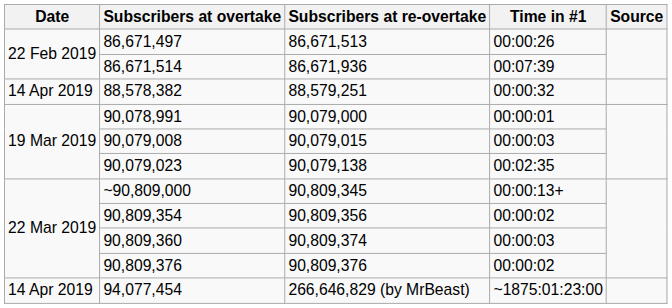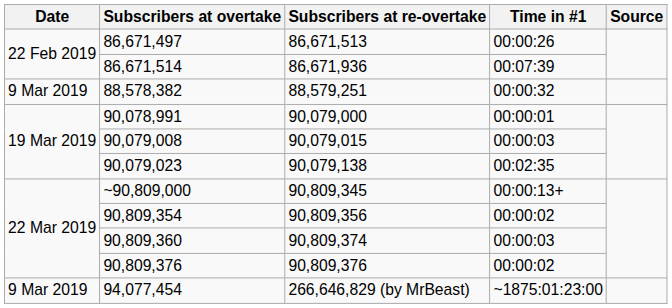88,578,382 | Date: 14 Apr 2019 -> 9 Mar 2019
94,077,454 | Date: 14 Apr 2019 -> 9 Mar 2019
